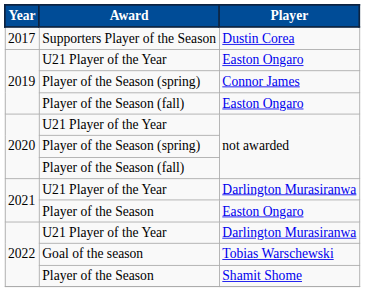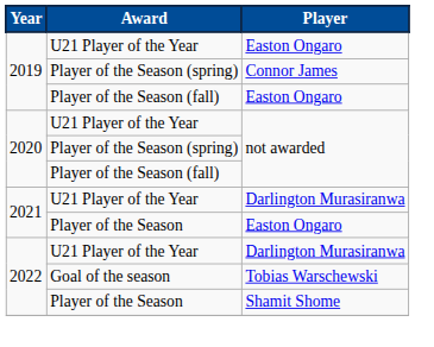- row: 2017 | Supporters Player of the Season | Dustin Corea
